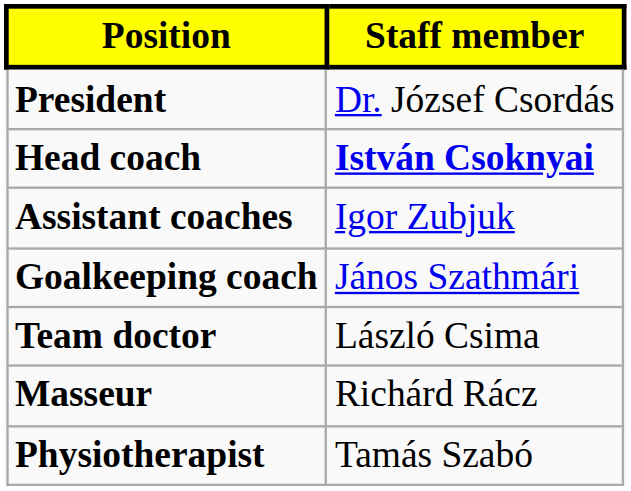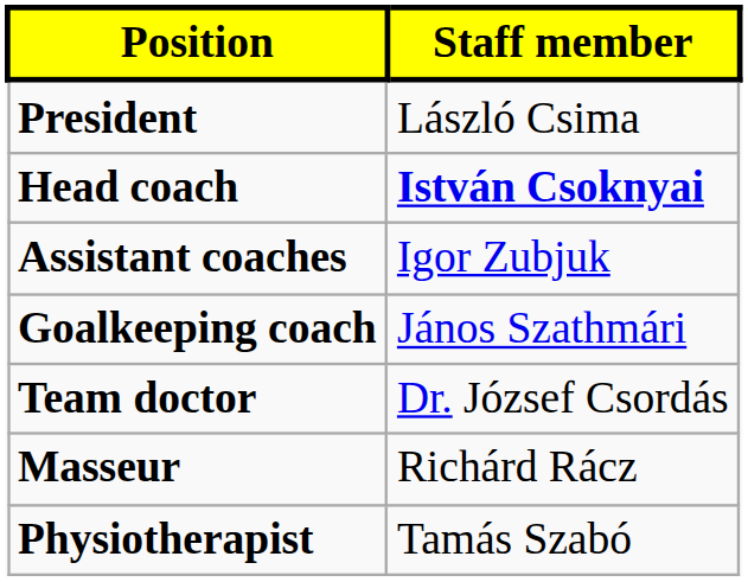President | Staff member: Dr. József Csordás -> László Csima
Team doctor | Staff member: László Csima -> Dr. József Csordás
